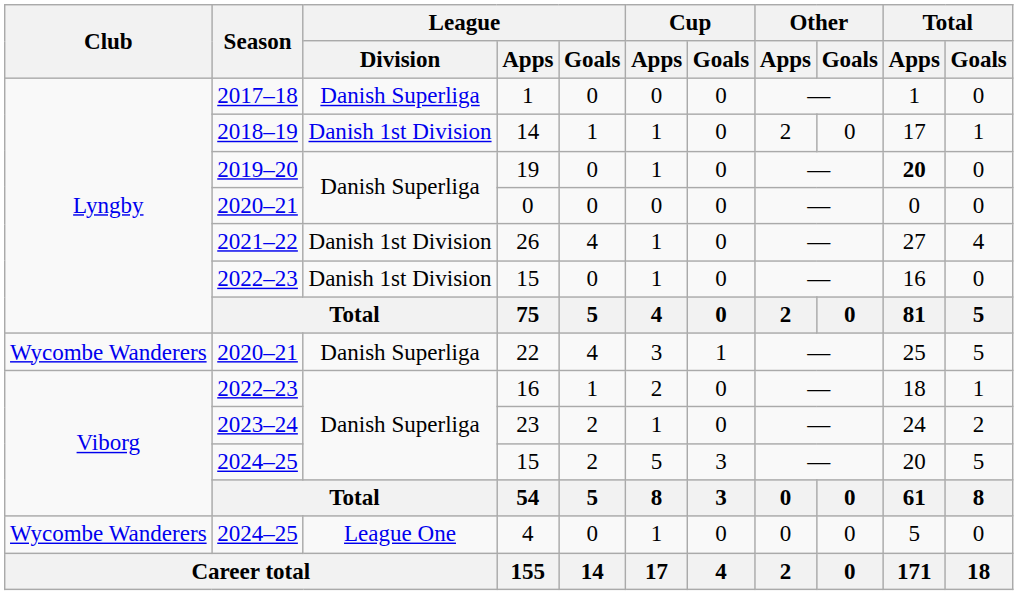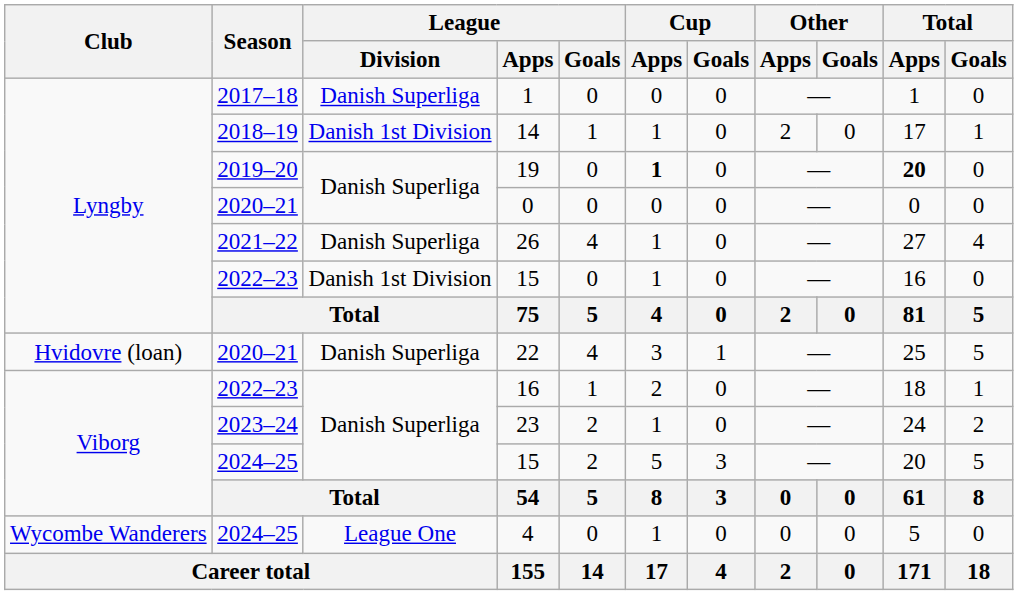19 | Cup / Apps: normal -> bold
26 | League / Division: Danish 1st Division -> Danish Superliga
22 | Club: Wycombe Wanderers -> Hvidovre (loan)
